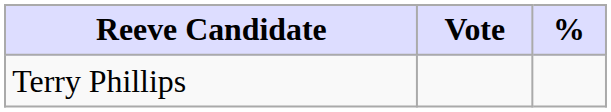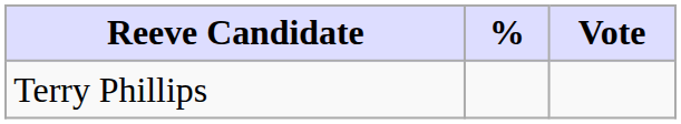columns swapped: Vote <-> %
